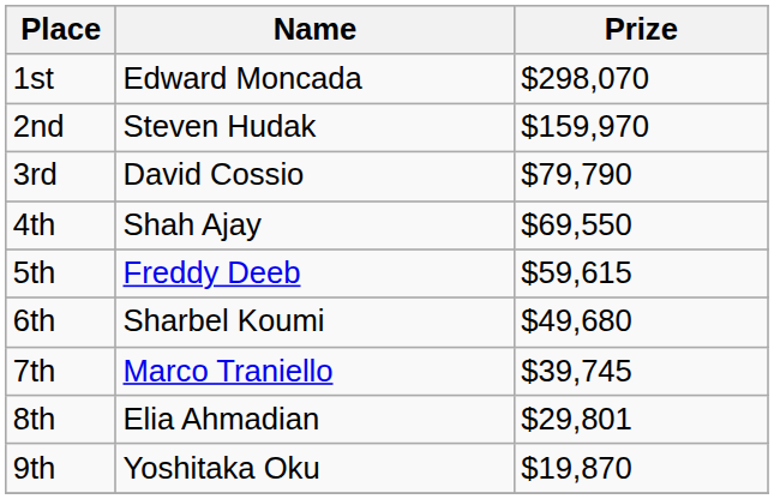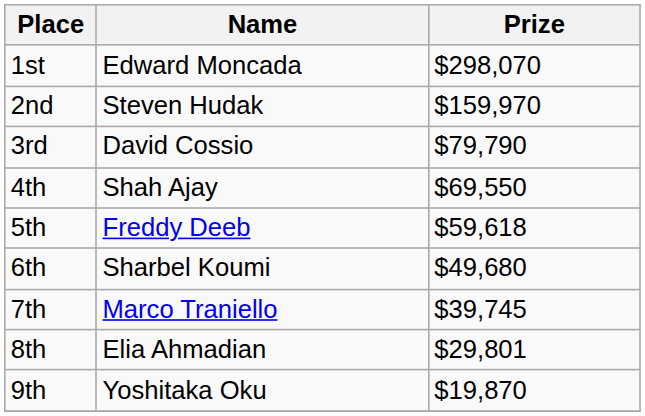5th | Prize: $59,615 -> $59,618
